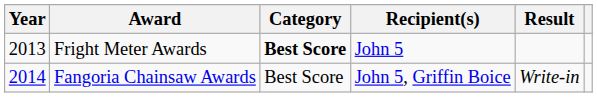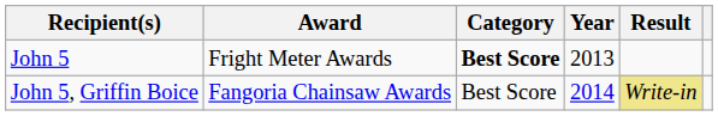columns swapped: Year <-> Recipient(s)
Fangoria Chainsaw Awards | Result: no background -> khaki background
